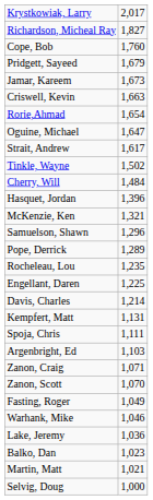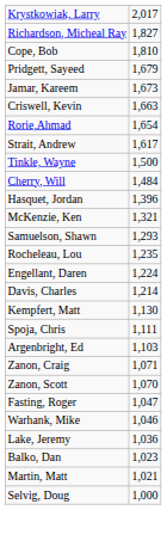Cope, Bob | column 2: 1,760 -> 1,810
- row: Oguine, Michael | 1,647
Tinkle, Wayne | column 2: 1,502 -> 1,500
Samuelson, Shawn | column 2: 1,296 -> 1,293
- row: Pope, Derrick | 1,289
Engellant, Daren | column 2: 1,225 -> 1,224
Kempfert, Matt | column 2: 1,131 -> 1,130
Fasting, Roger | column 2: 1,049 -> 1,047
